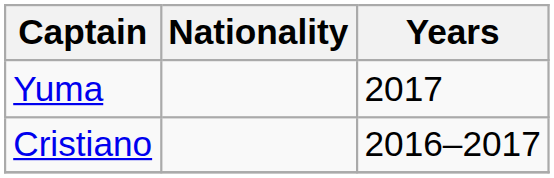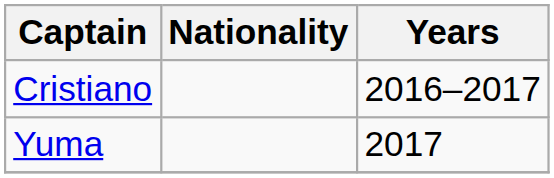rows swapped: Cristiano <-> Yuma
